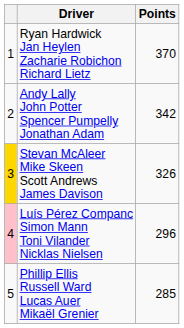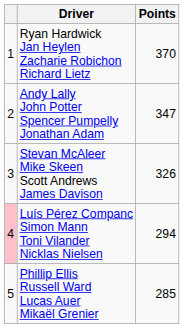Andy Lally John Potter Spencer Pumpelly Jonathan Adam | Points: 342 -> 347
Stevan McAleer Mike Skeen Scott Andrews James Davison | column 1: gold background -> no background
Luís Pérez Companc Simon Mann Toni Vilander Nicklas Nielsen | Points: 296 -> 294
